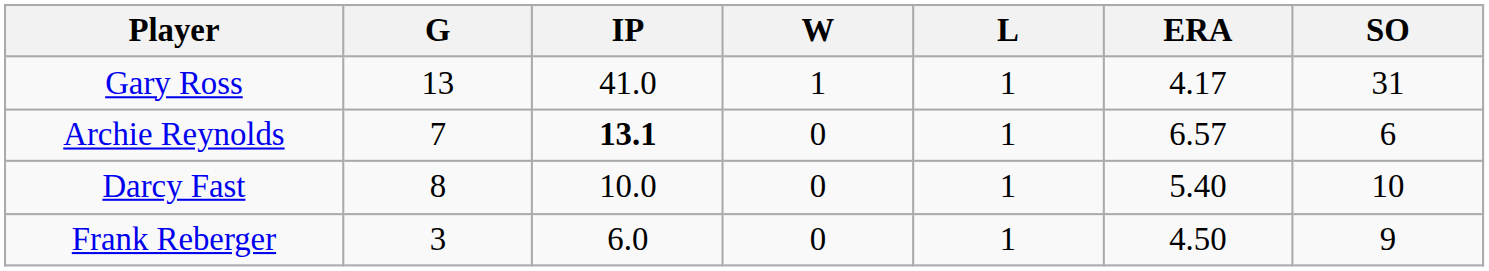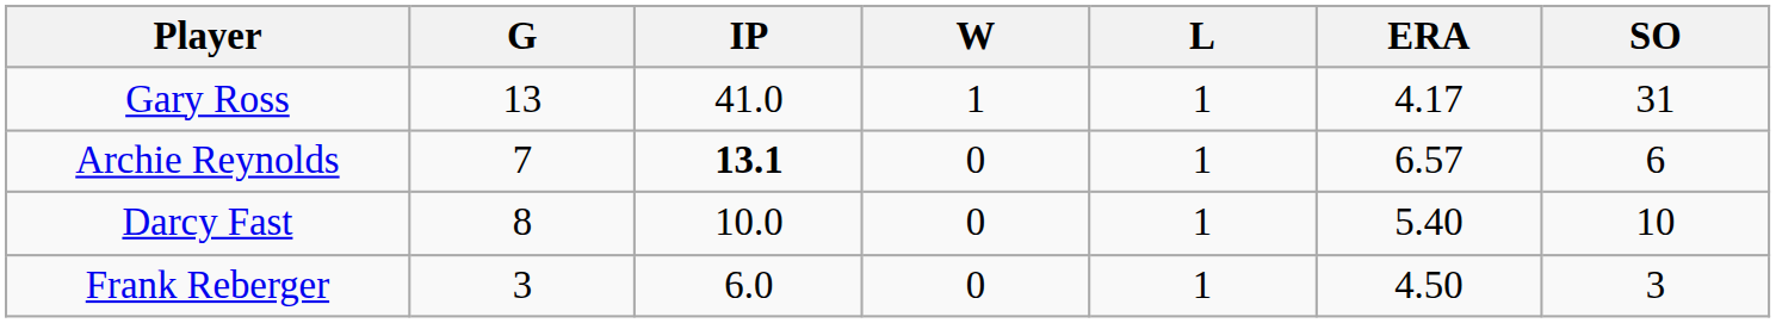Frank Reberger | SO: 9 -> 3
